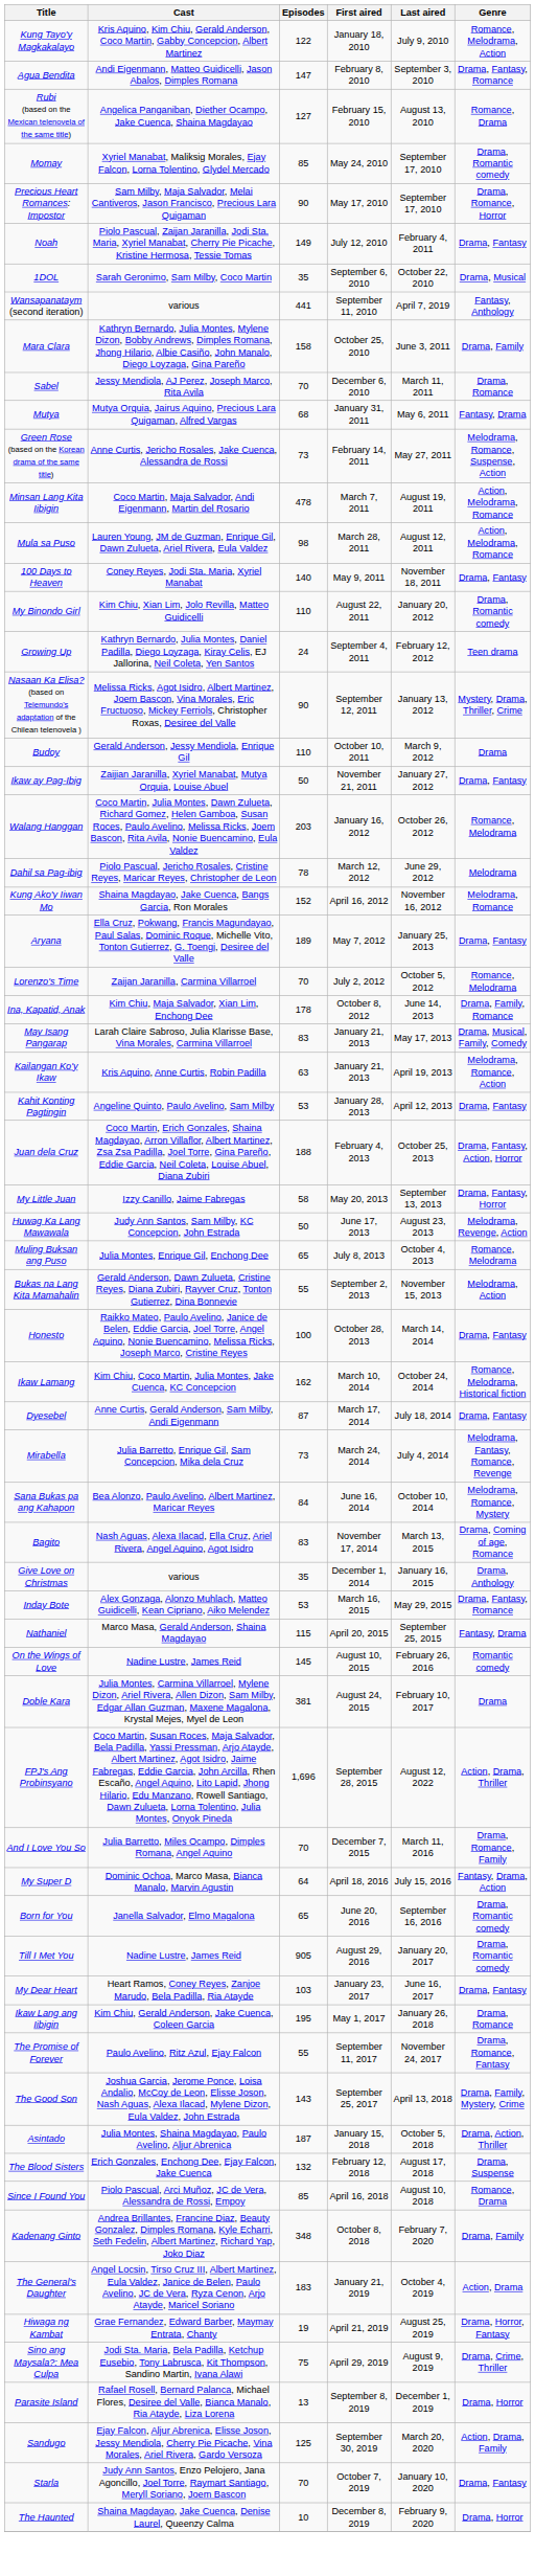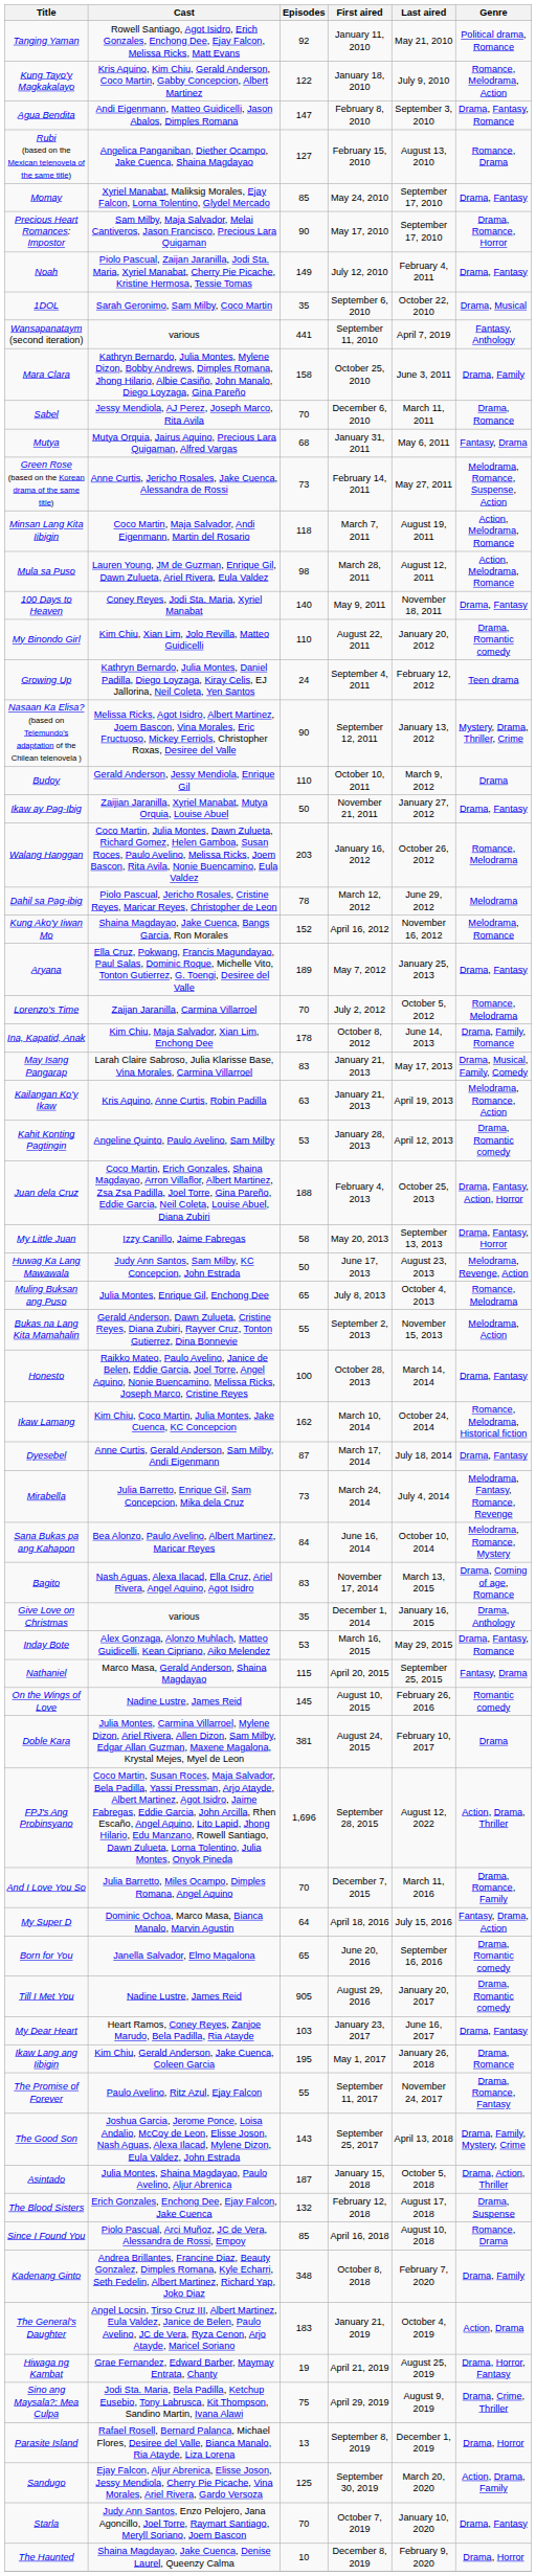+ row: Tanging Yaman | Rowell Santiago, Agot Isidro, Erich Gonzales, Enchong Dee, Ejay Falcon, Melissa Ricks, Matt Evans | 92 | January 11, 2010 | May 21, 2010 | Political drama, Romance
Momay | Genre: Drama, Romantic comedy -> Drama, Fantasy
Minsan Lang Kita Iibigin | Episodes: 478 -> 118
Kahit Konting Pagtingin | Genre: Drama, Fantasy -> Drama, Romantic comedy
